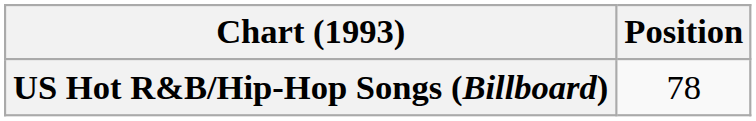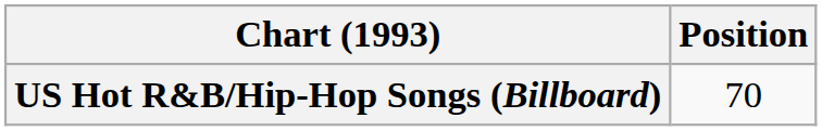US Hot R&B/Hip-Hop Songs (Billboard) | Position: 78 -> 70
